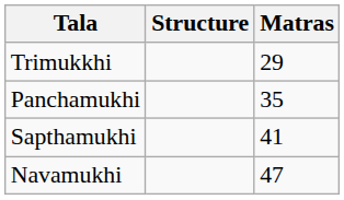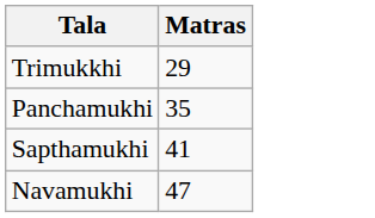- column: Structure
